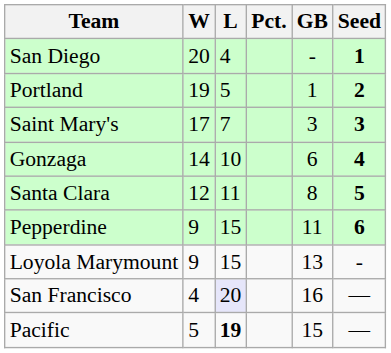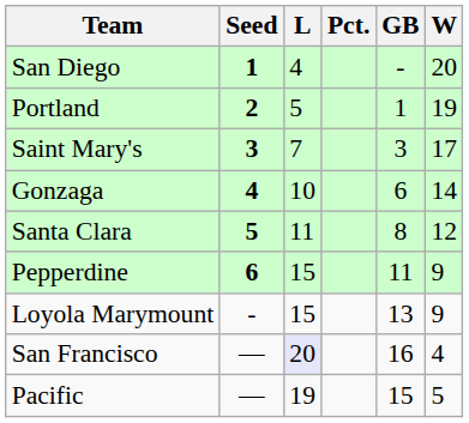columns swapped: W <-> Seed
Pacific | L: bold -> normal
